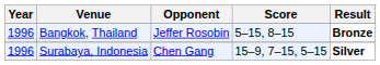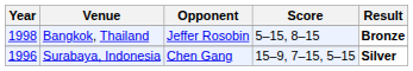Bangkok, Thailand | Year: 1996 -> 1998
